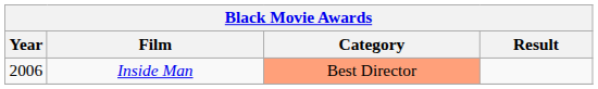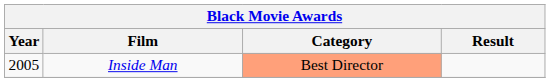Inside Man | Year: 2006 -> 2005
